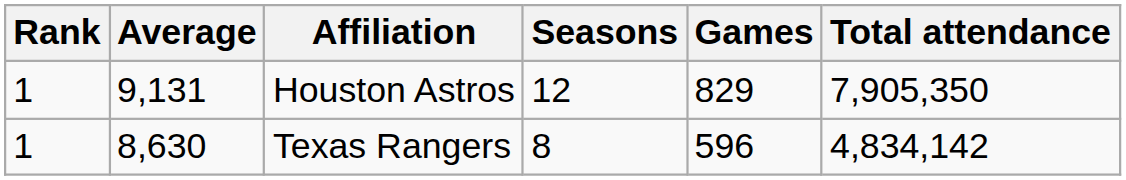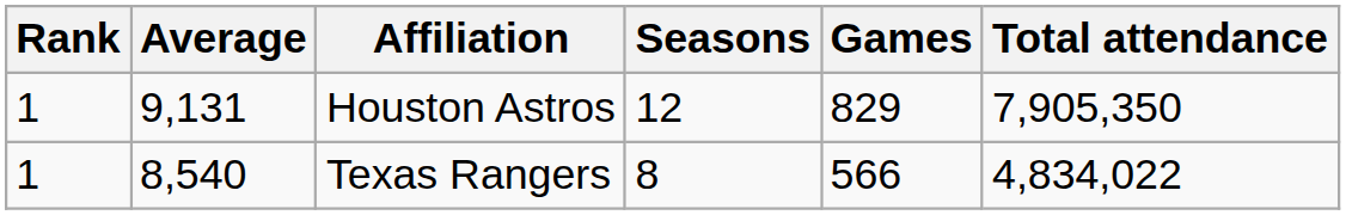Texas Rangers | Average: 8,630 -> 8,540
Texas Rangers | Games: 596 -> 566
Texas Rangers | Total attendance: 4,834,142 -> 4,834,022
